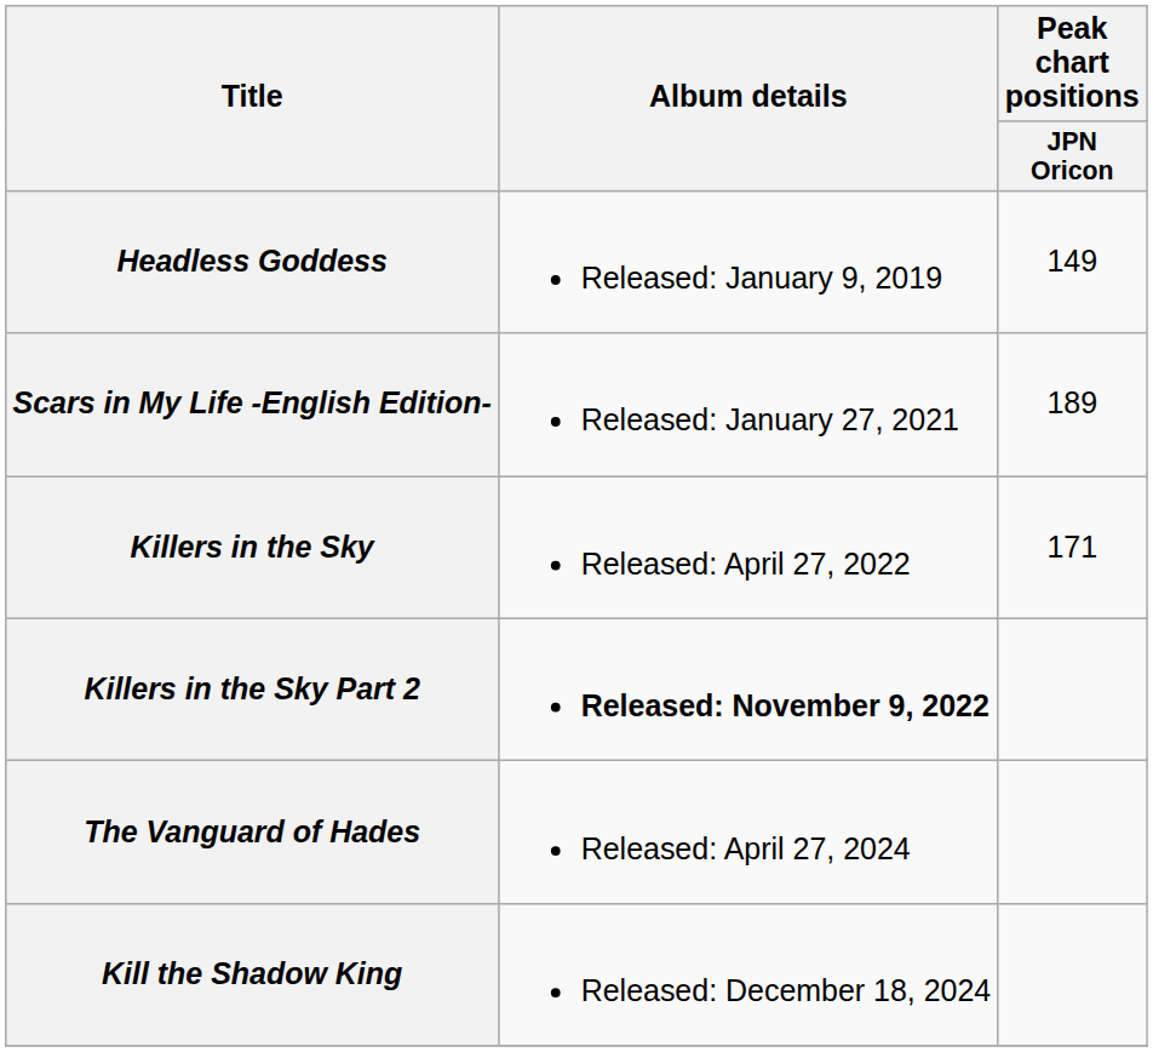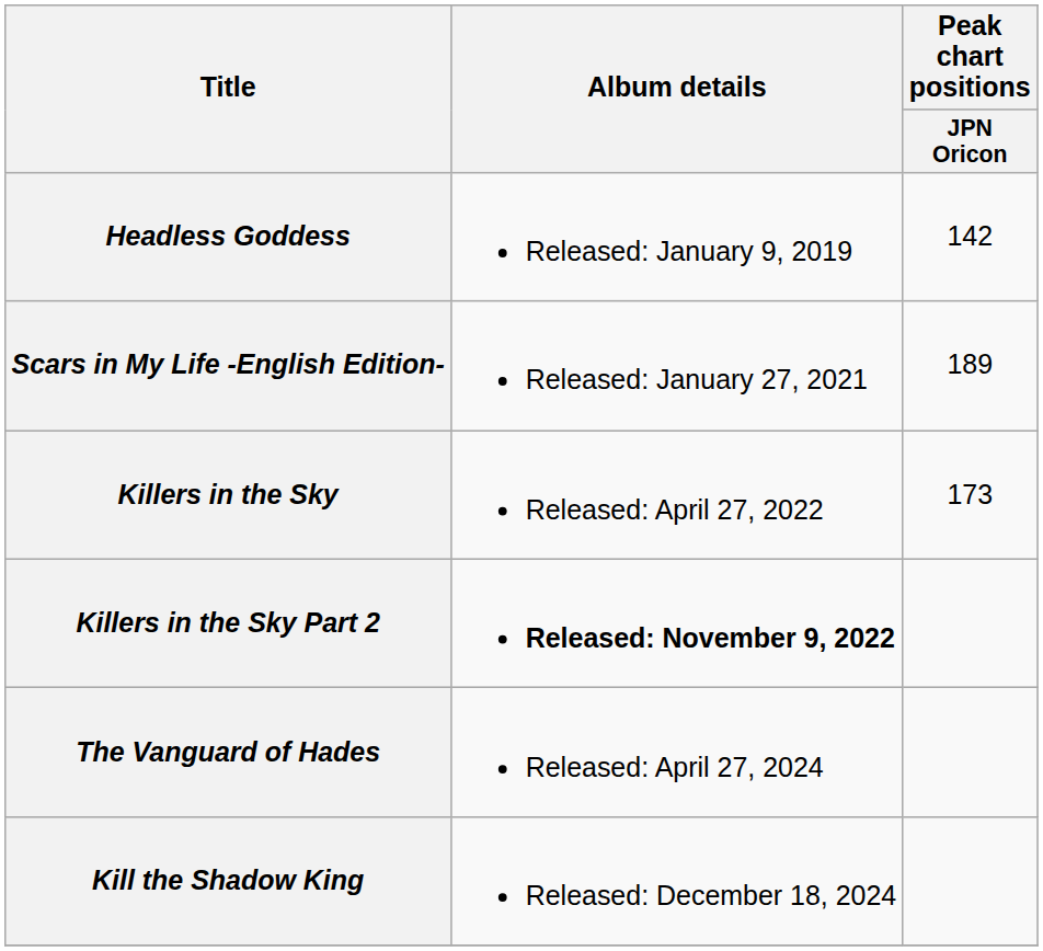Headless Goddess | Peak chart positions / JPN Oricon: 149 -> 142
Killers in the Sky | Peak chart positions / JPN Oricon: 171 -> 173
